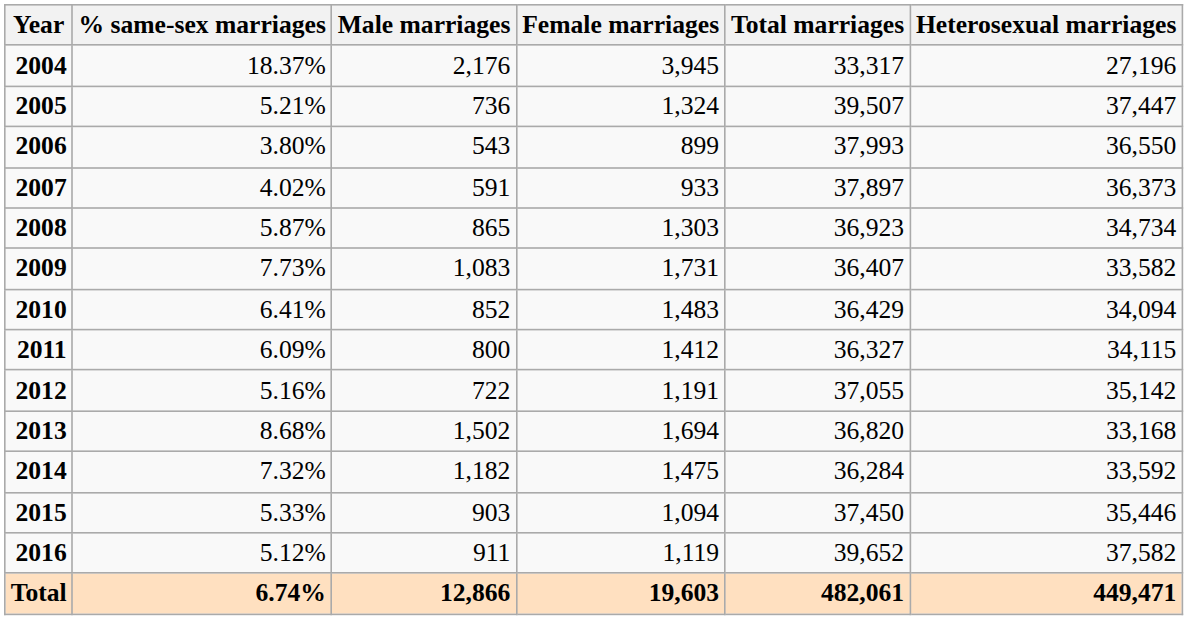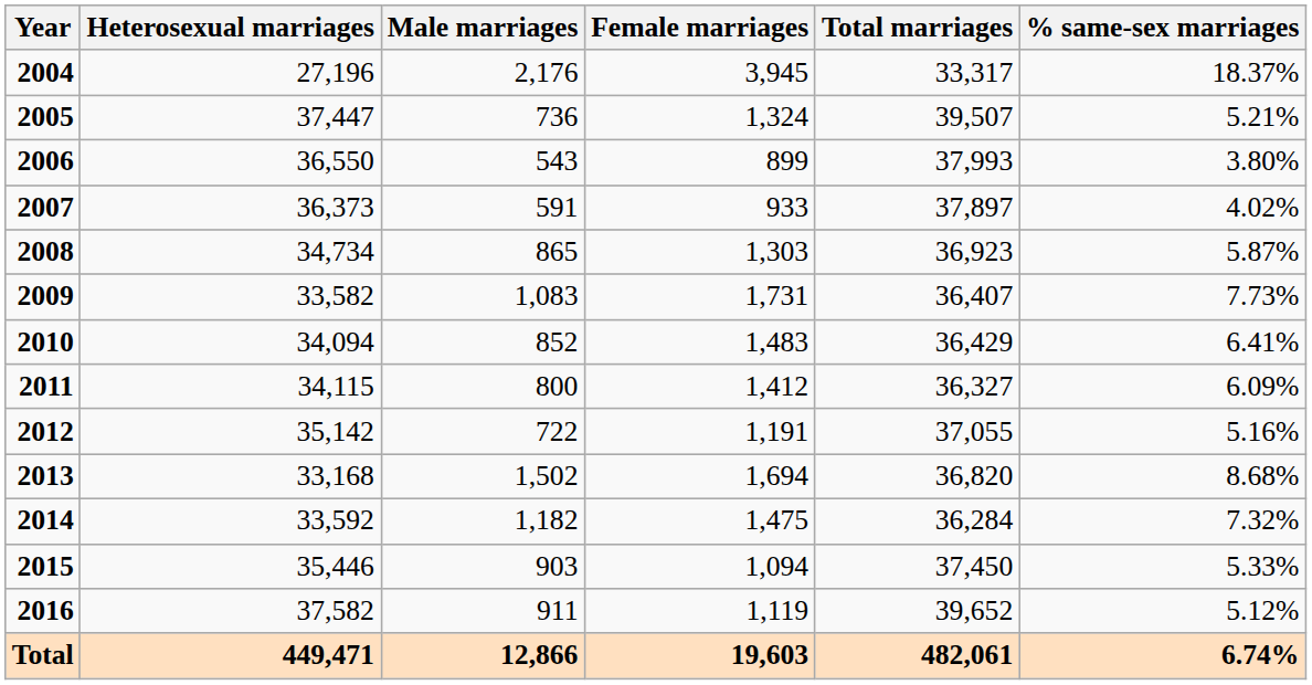columns swapped: Heterosexual marriages <-> % same-sex marriages
